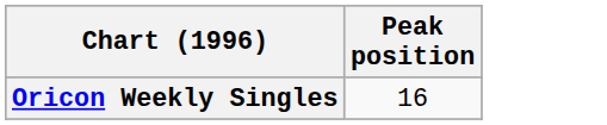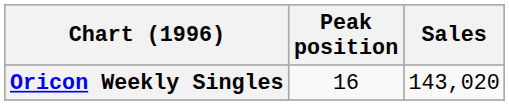+ column: Sales | 143,020
